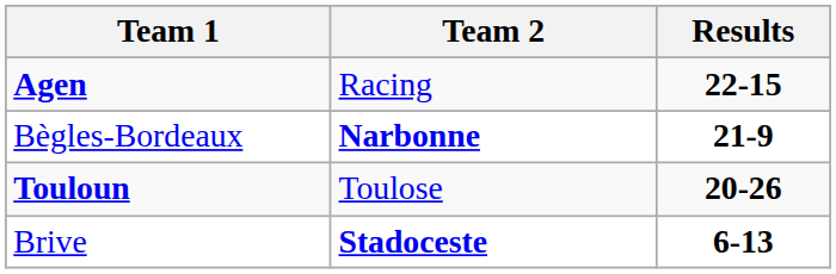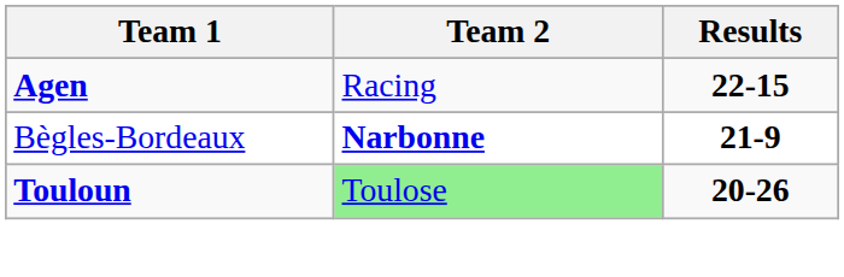Touloun | Team 2: no background -> lightgreen background
- row: Brive | Stadoceste | 6-13
